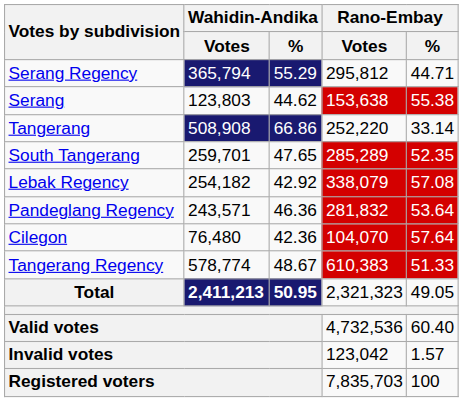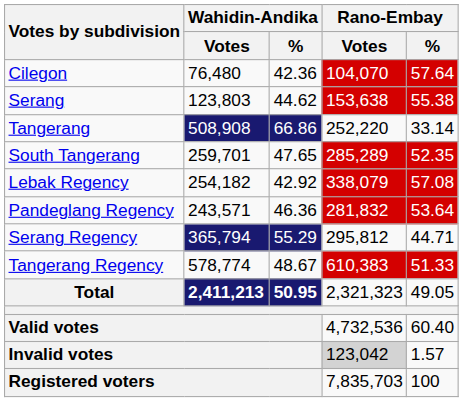rows swapped: Cilegon <-> Serang Regency
Invalid votes | Rano-Embay / Votes: no background -> lightgrey background
